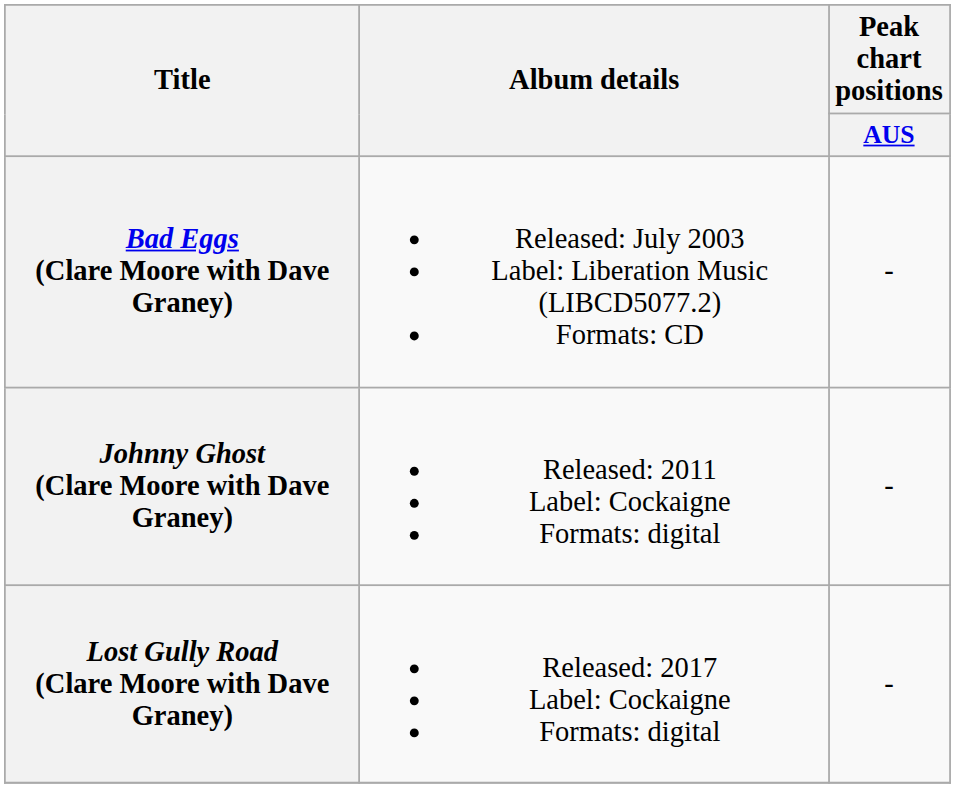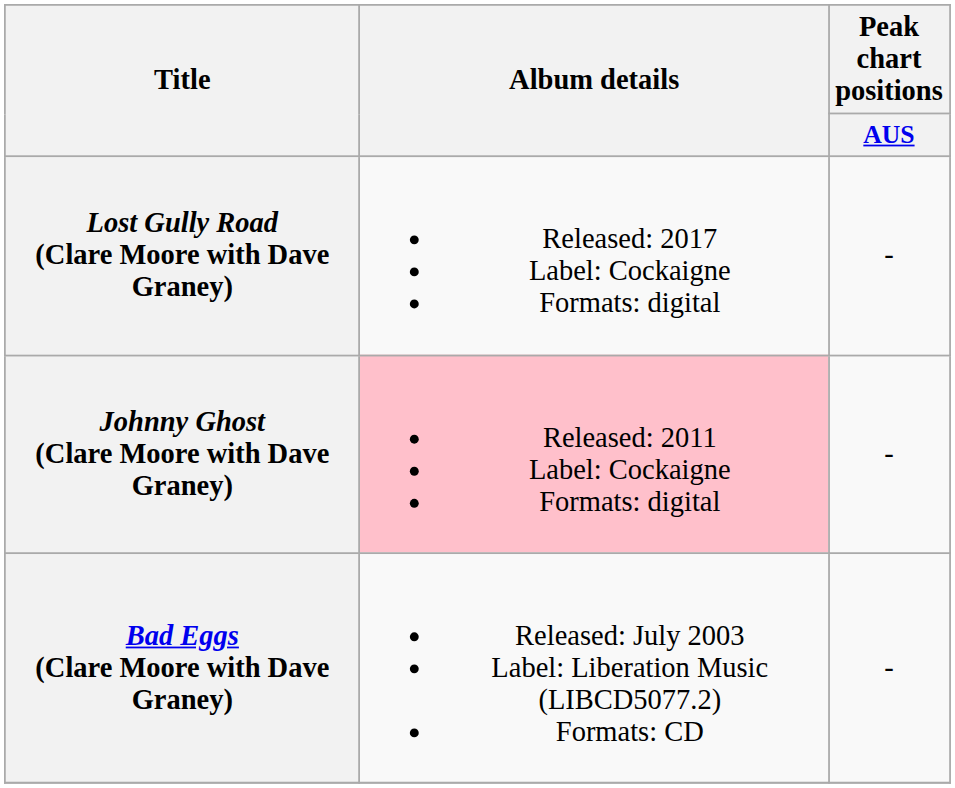rows swapped: Bad Eggs (Clare Moore with Dave Graney) <-> Lost Gully Road (Clare Moore with Dave Graney)
Johnny Ghost (Clare Moore with Dave Graney) | Album details: no background -> pink background
